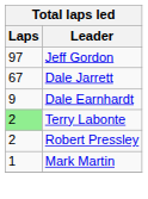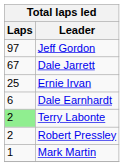+ row: 25 | Ernie Irvan
Dale Earnhardt | Laps: 9 -> 6
